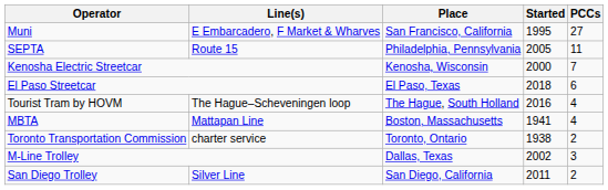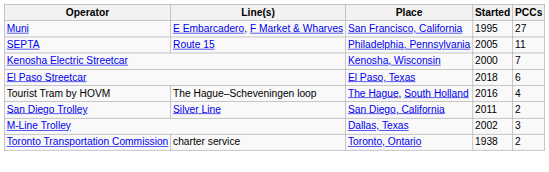- row: MBTA | Mattapan Line | Boston, Massachusetts | 1941 | 4
rows swapped: San Diego Trolley <-> Toronto Transportation Commission
